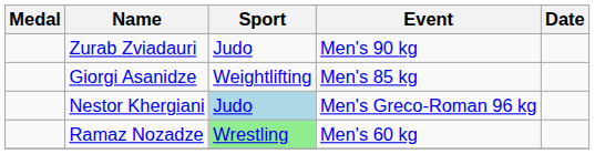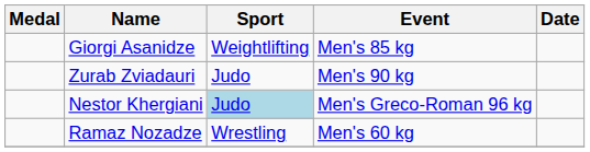rows swapped: Zurab Zviadauri <-> Giorgi Asanidze
Ramaz Nozadze | Sport: lightgreen background -> no background
